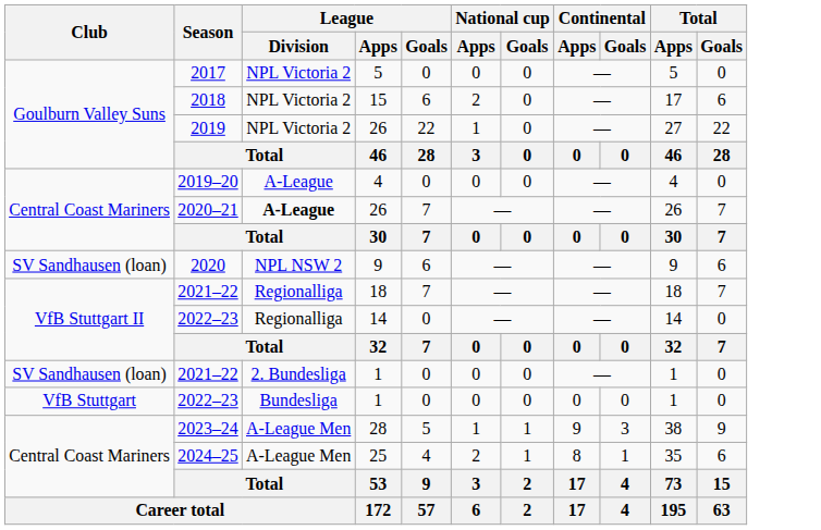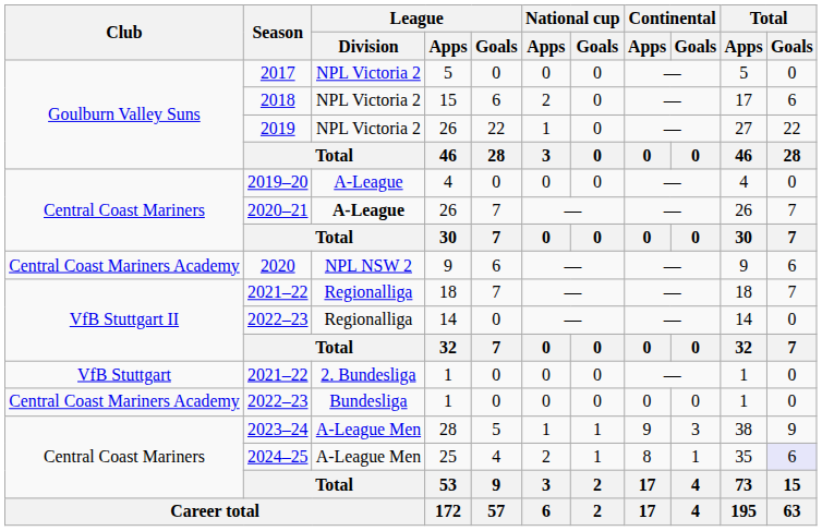2020 | Club: SV Sandhausen (loan) -> Central Coast Mariners Academy
2021–22 / 1 | Club: SV Sandhausen (loan) -> VfB Stuttgart
2022–23 / 1 | Club: VfB Stuttgart -> Central Coast Mariners Academy
2024–25 | Total / Goals: no background -> lavender background
